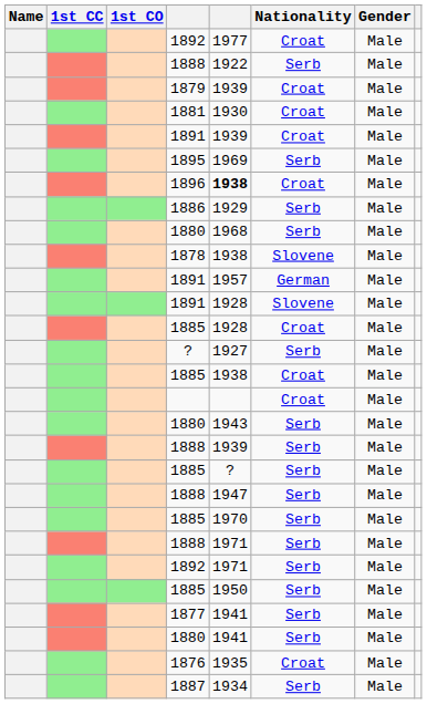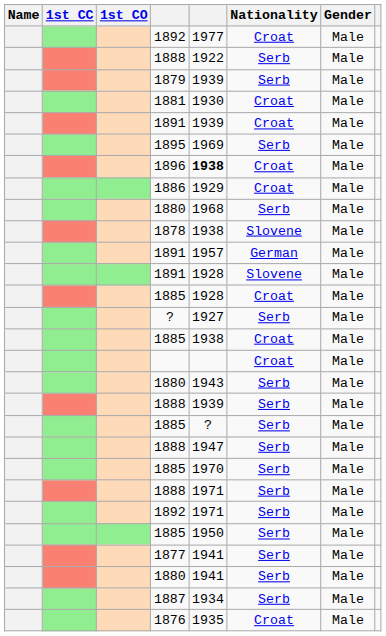1879 | Nationality: Croat -> Serb
1886 | Nationality: Serb -> Croat
rows swapped: 1887 <-> 1876
